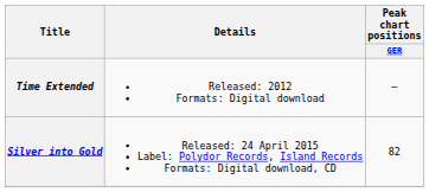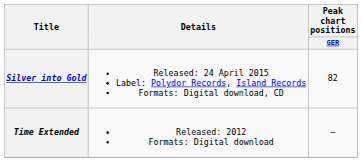rows swapped: Time Extended <-> Silver into Gold
